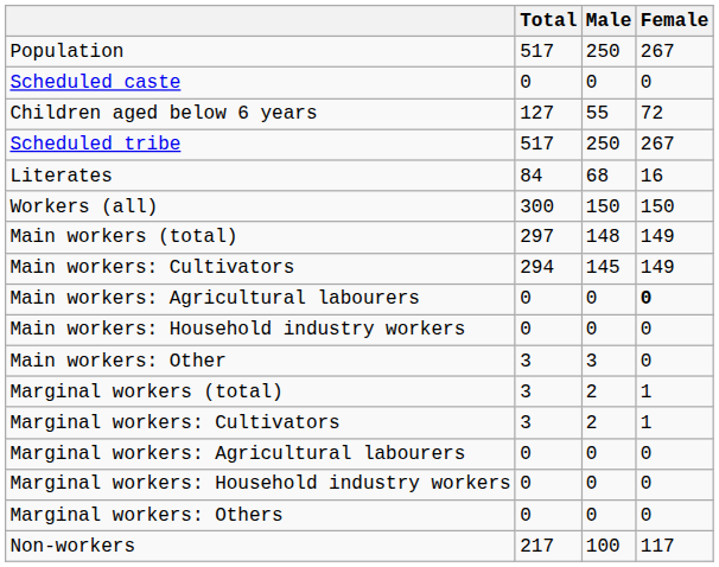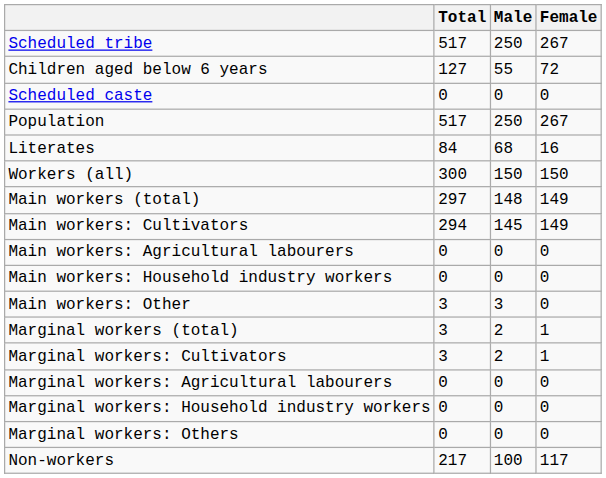rows swapped: Population <-> Scheduled tribe
rows swapped: Children aged below 6 years <-> Scheduled caste
Main workers: Agricultural labourers | Female: bold -> normal
